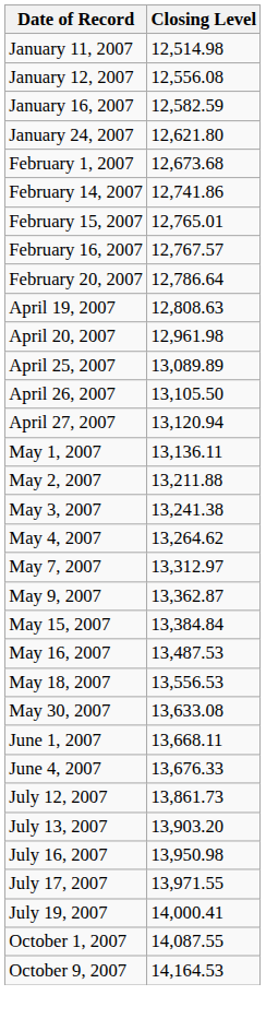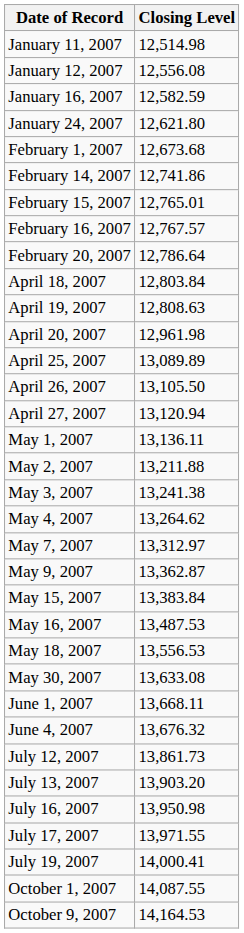+ row: April 18, 2007 | 12,803.84
May 15, 2007 | Closing Level: 13,384.84 -> 13,383.84
June 4, 2007 | Closing Level: 13,676.33 -> 13,676.32
